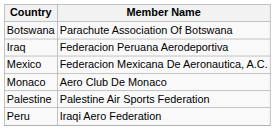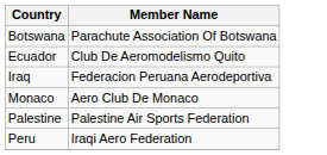+ row: Ecuador | Club De Aeromodelismo Quito
- row: Mexico | Federacion Mexicana De Aeronautica, A.C.
